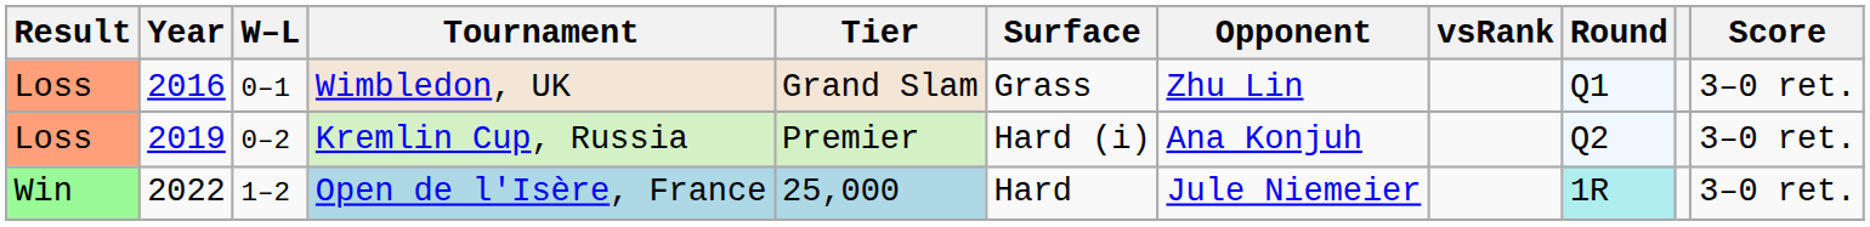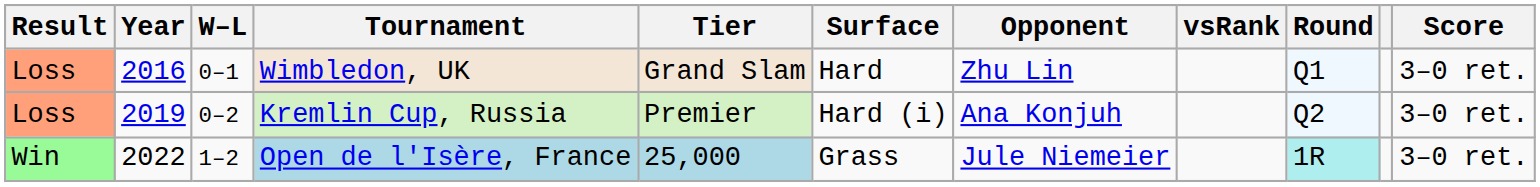Wimbledon, UK | Surface: Grass -> Hard
Open de l'Isère, France | Surface: Hard -> Grass
